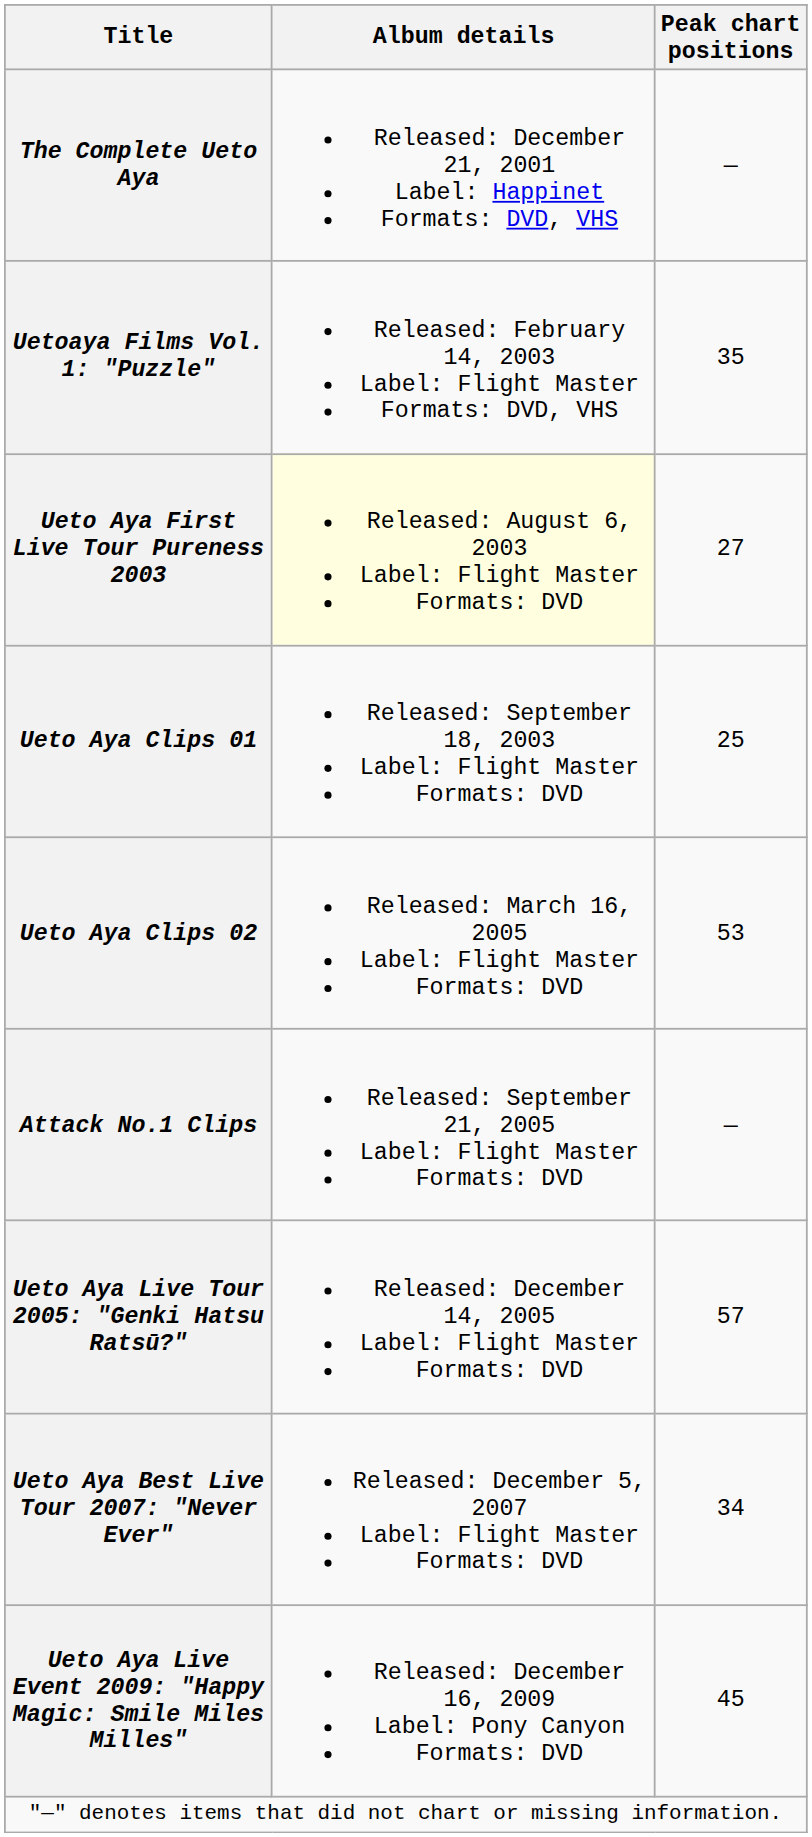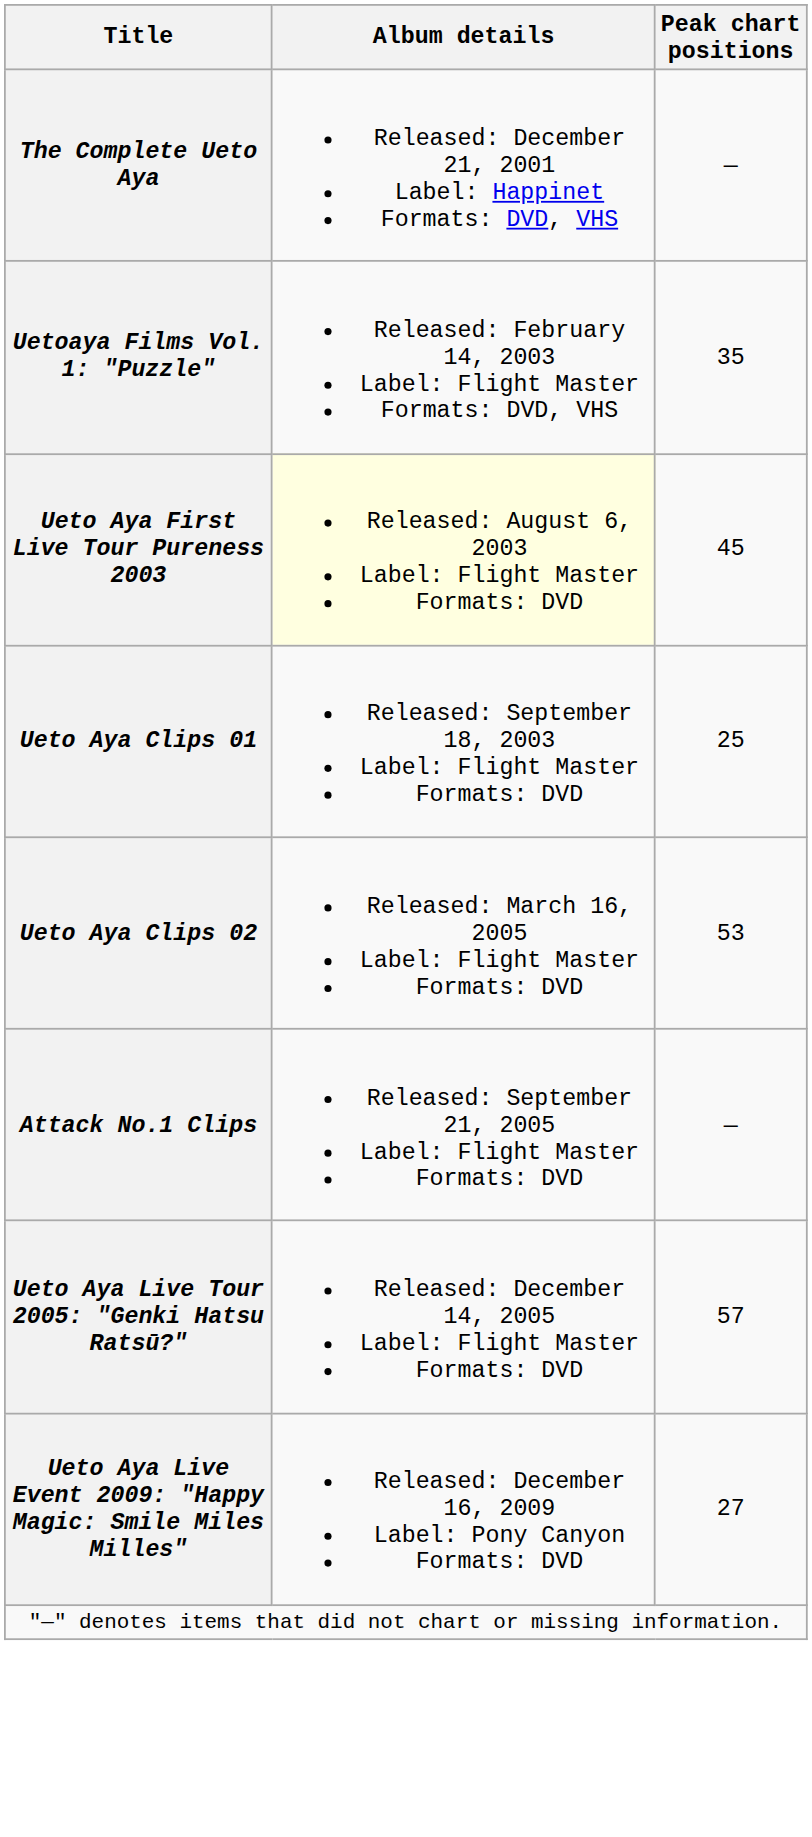Ueto Aya First Live Tour Pureness 2003 | Peak chart positions: 27 -> 45
- row: Ueto Aya Best Live Tour 2007: "Never Ever" | Released: December 5, 2007 Label: Flight Master Formats: DVD | 34
Ueto Aya Live Event 2009: "Happy Magic: Smile Miles Milles" | Peak chart positions: 45 -> 27
